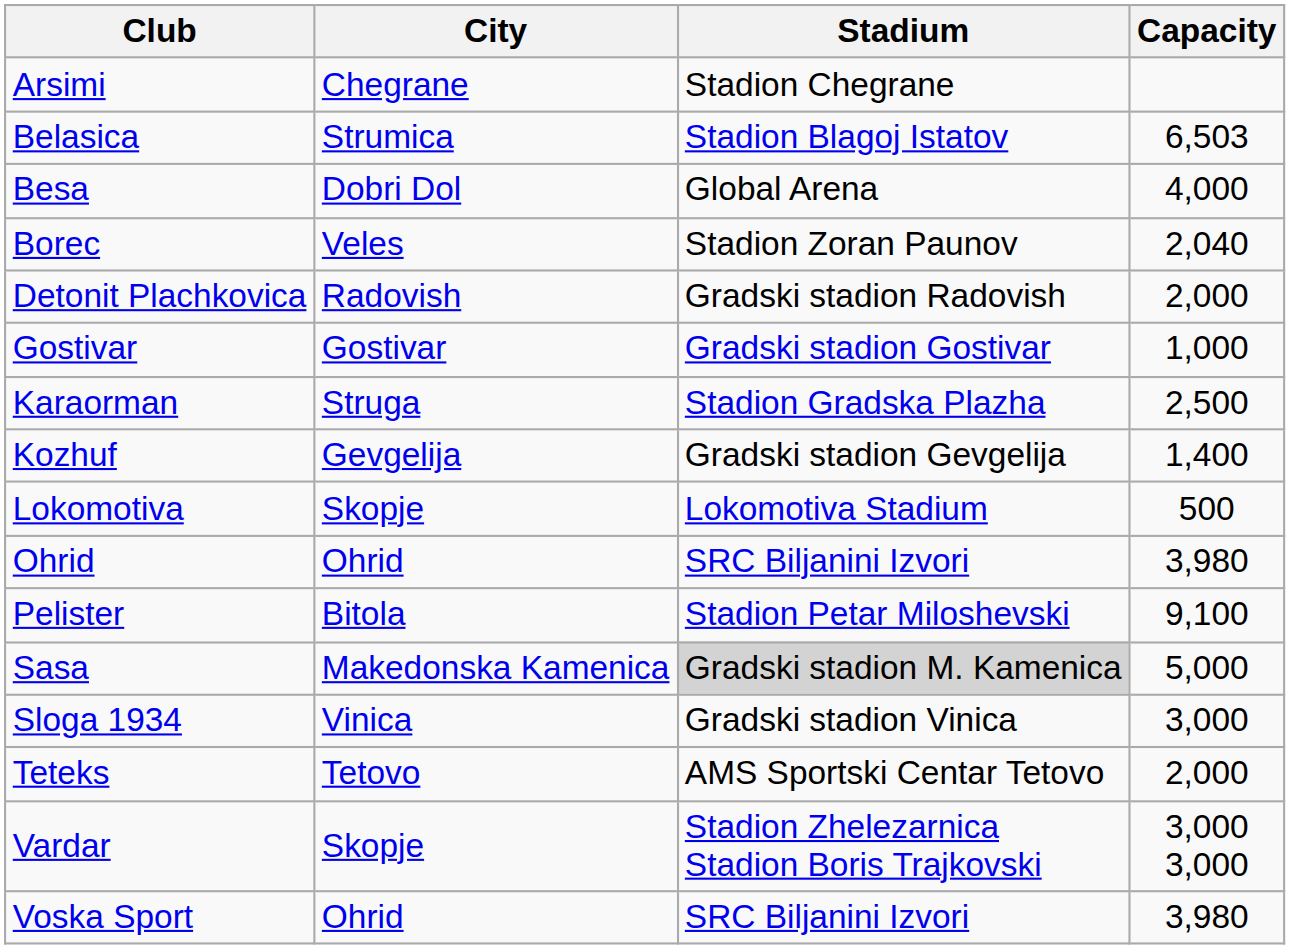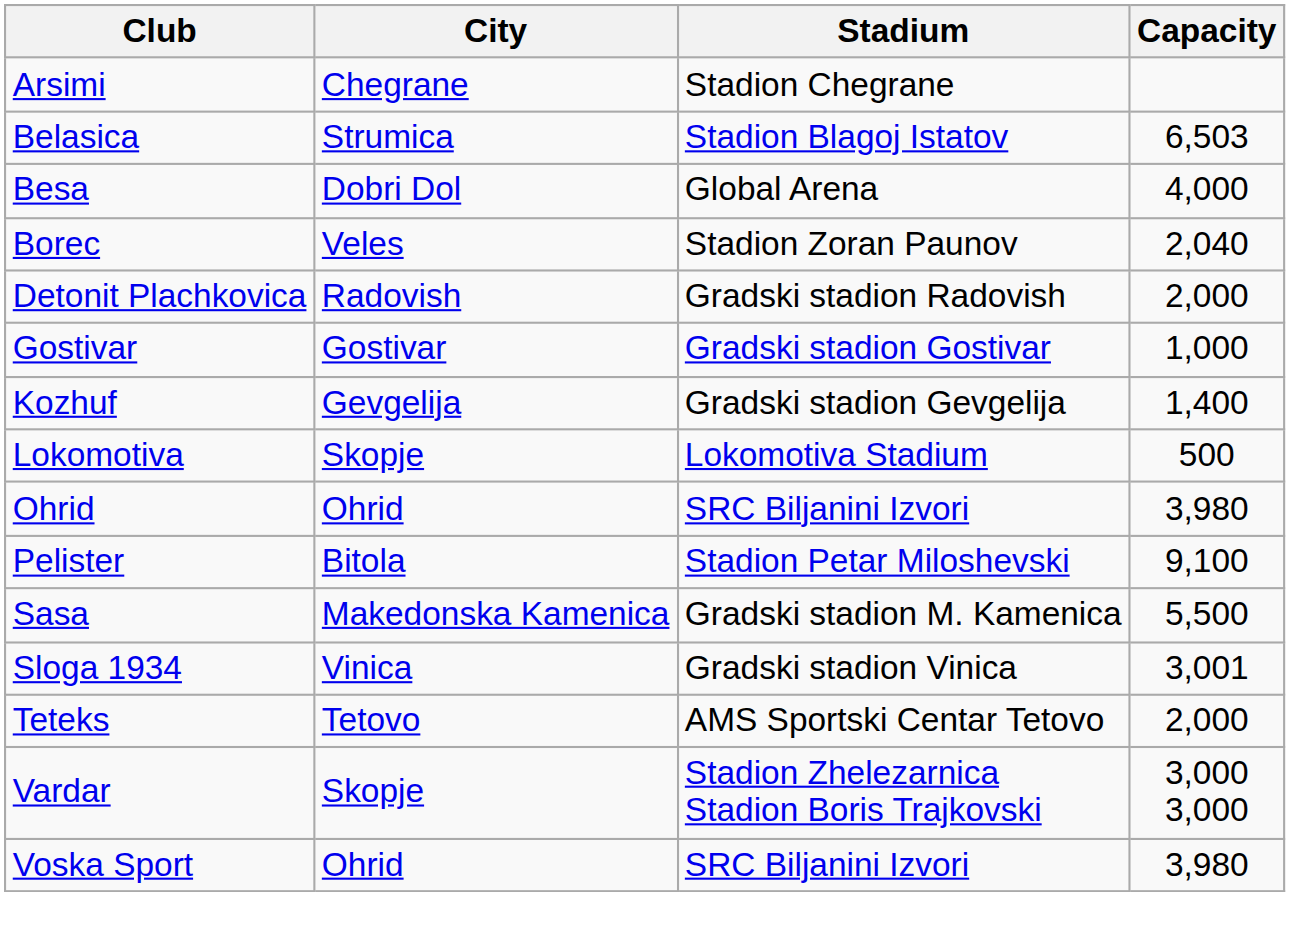- row: Karaorman | Struga | Stadion Gradska Plazha | 2,500
Sasa | Stadium: lightgrey background -> no background
Sasa | Capacity: 5,000 -> 5,500
Sloga 1934 | Capacity: 3,000 -> 3,001
